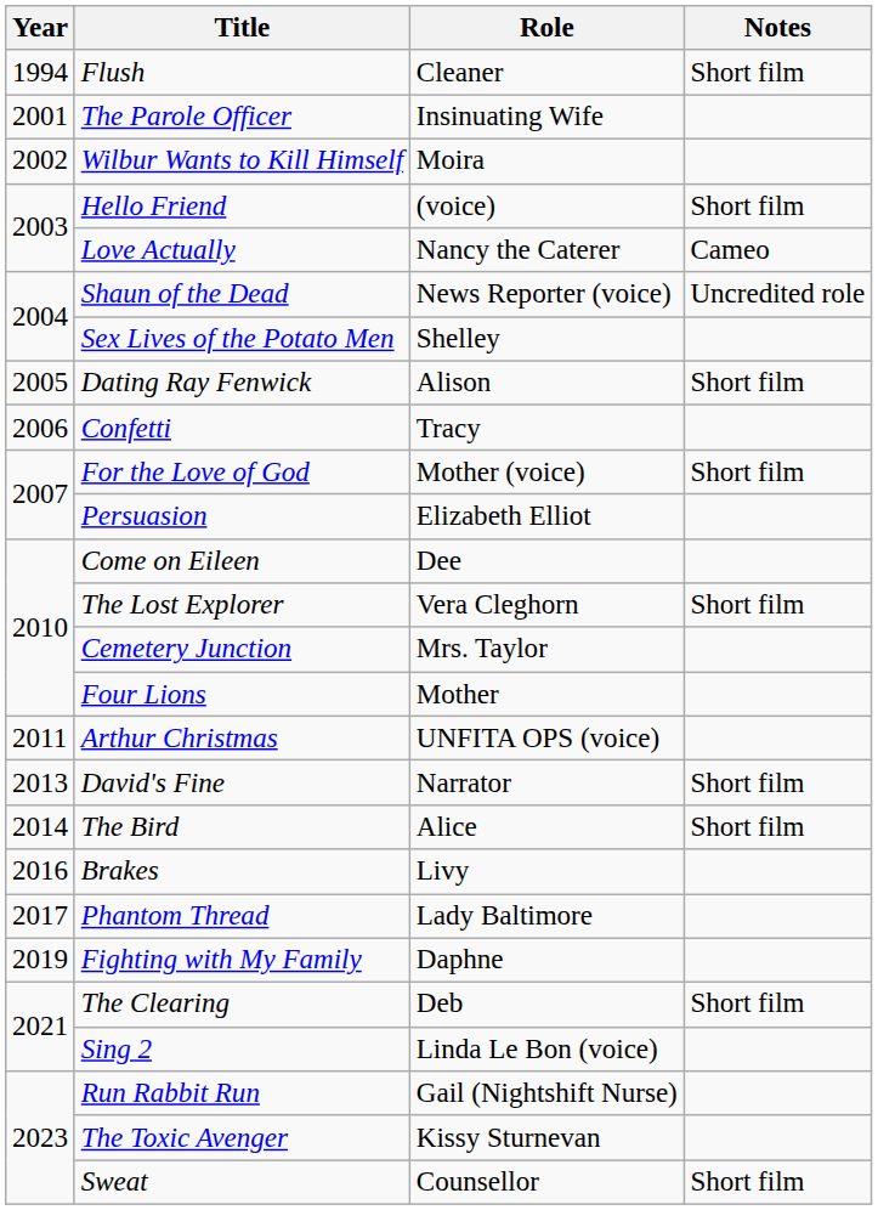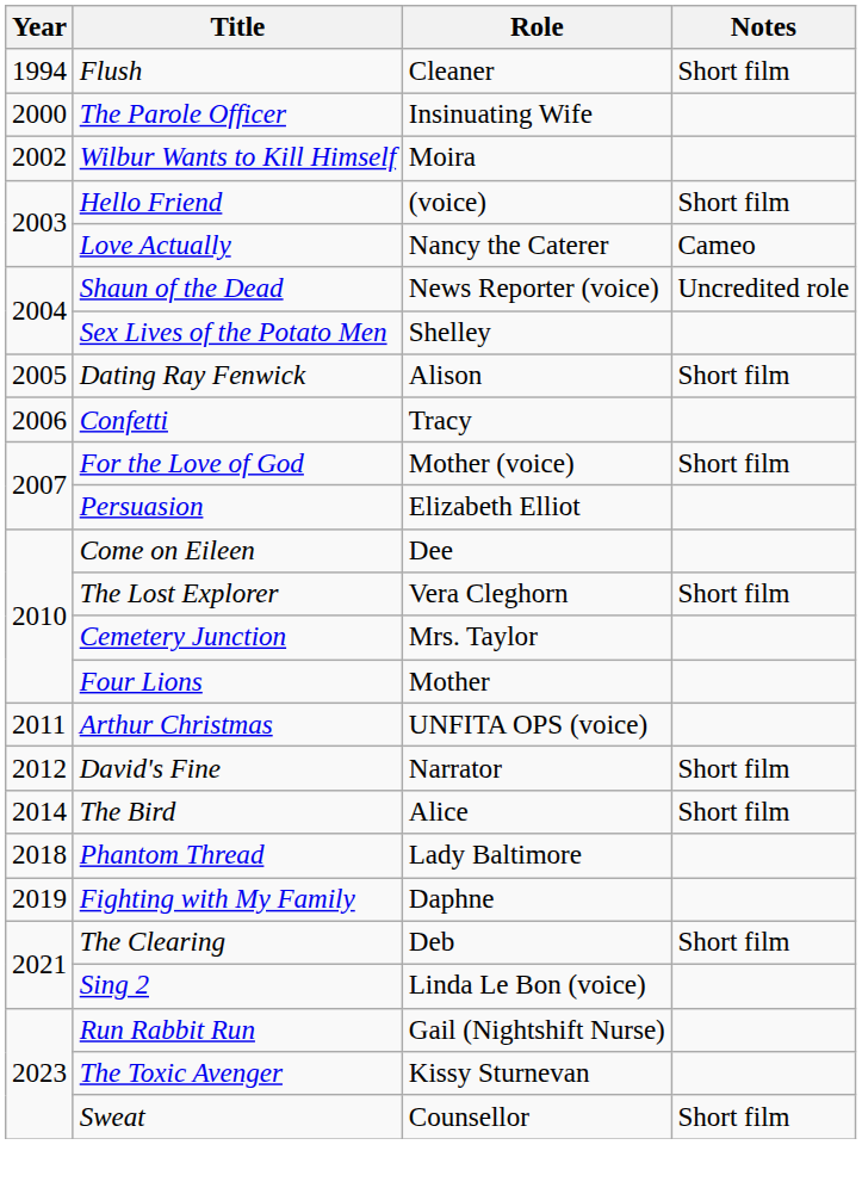The Parole Officer | Year: 2001 -> 2000
David's Fine | Year: 2013 -> 2012
- row: 2016 | Brakes | Livy
Phantom Thread | Year: 2017 -> 2018
